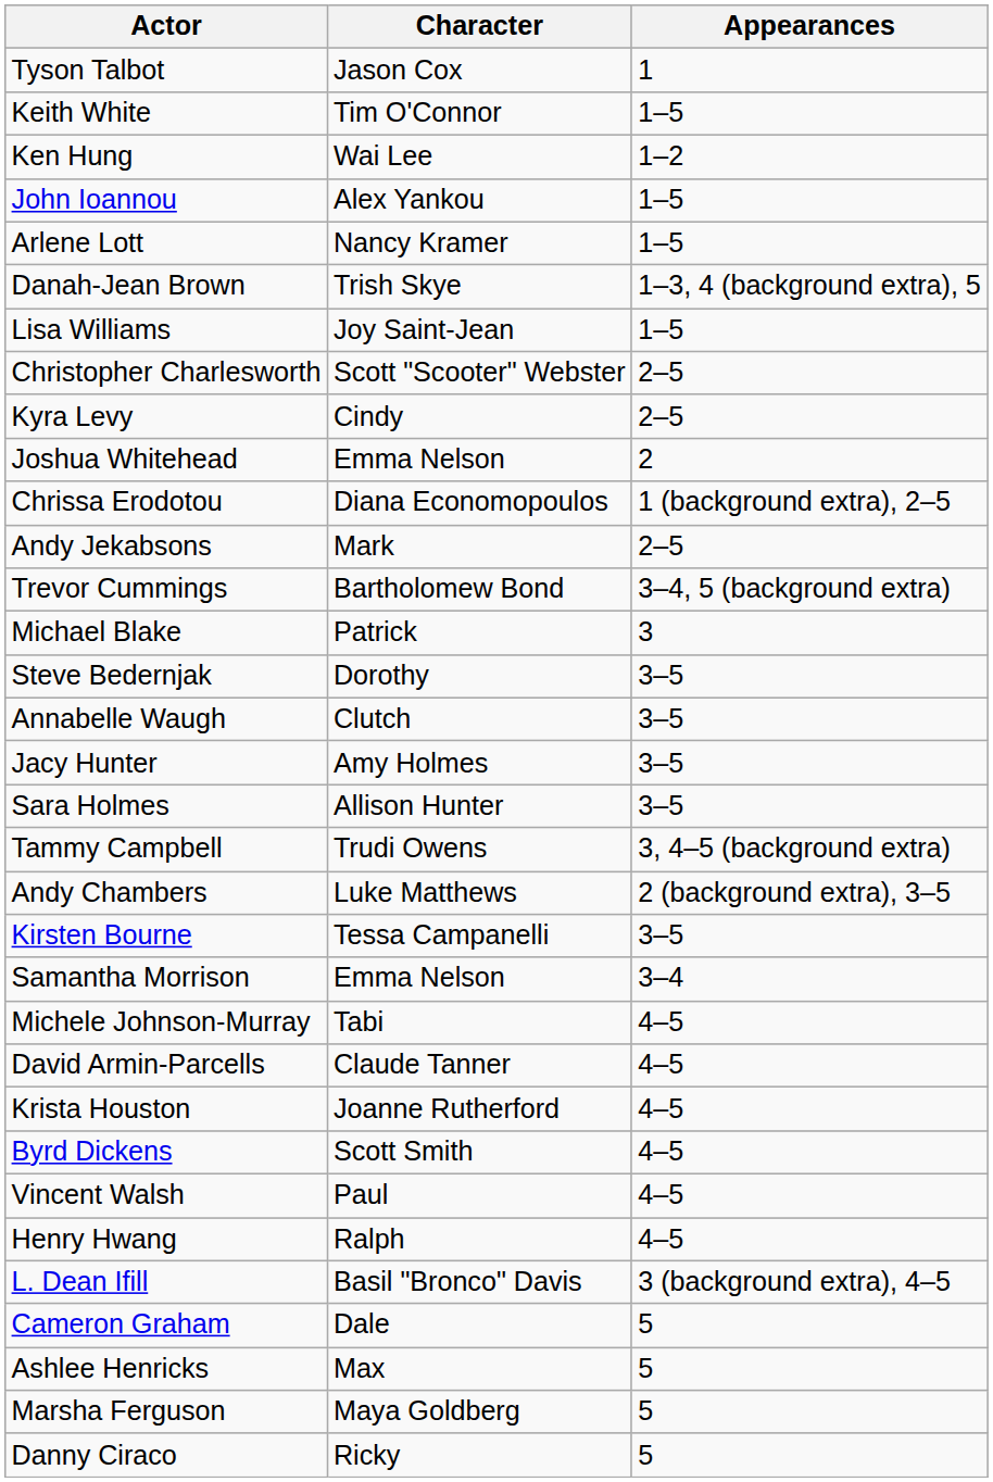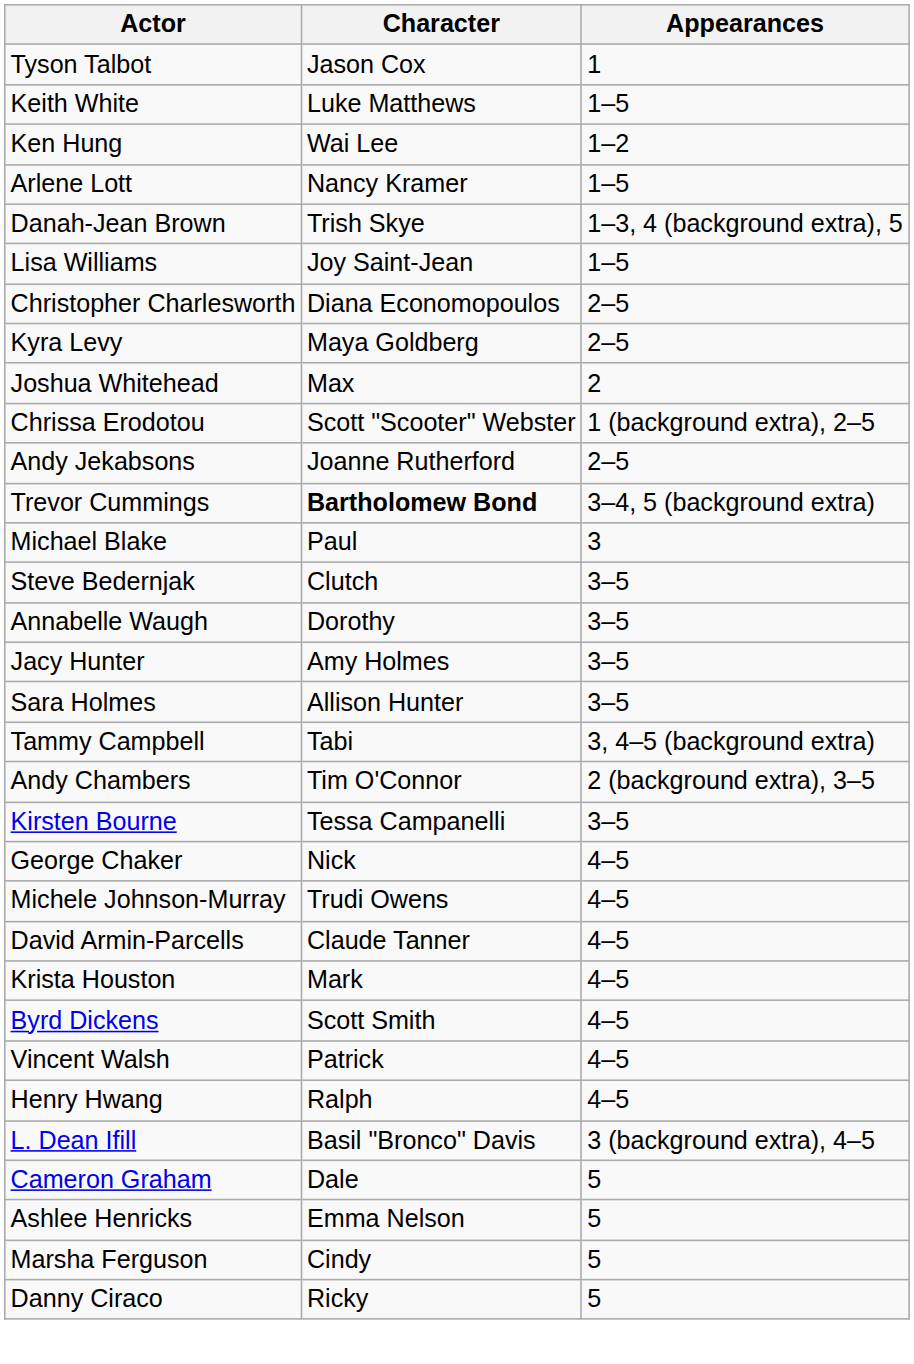Keith White | Character: Tim O'Connor -> Luke Matthews
- row: John Ioannou | Alex Yankou | 1–5
Christopher Charlesworth | Character: Scott "Scooter" Webster -> Diana Economopoulos
Kyra Levy | Character: Cindy -> Maya Goldberg
Joshua Whitehead | Character: Emma Nelson -> Max
Chrissa Erodotou | Character: Diana Economopoulos -> Scott "Scooter" Webster
Andy Jekabsons | Character: Mark -> Joanne Rutherford
Trevor Cummings | Character: normal -> bold
Michael Blake | Character: Patrick -> Paul
Steve Bedernjak | Character: Dorothy -> Clutch
Annabelle Waugh | Character: Clutch -> Dorothy
Tammy Campbell | Character: Trudi Owens -> Tabi
Andy Chambers | Character: Luke Matthews -> Tim O'Connor
- row: Samantha Morrison | Emma Nelson | 3–4
+ row: George Chaker | Nick | 4–5
Michele Johnson-Murray | Character: Tabi -> Trudi Owens
Krista Houston | Character: Joanne Rutherford -> Mark
Vincent Walsh | Character: Paul -> Patrick
Ashlee Henricks | Character: Max -> Emma Nelson
Marsha Ferguson | Character: Maya Goldberg -> Cindy
